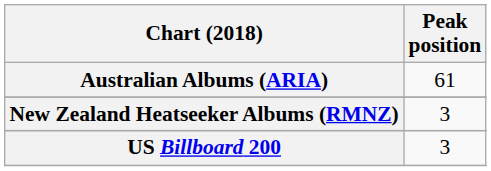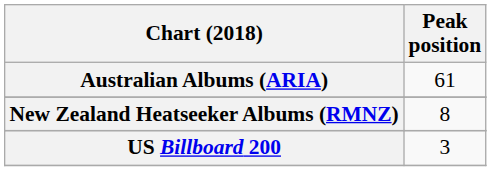New Zealand Heatseeker Albums (RMNZ) | Peak position: 3 -> 8
